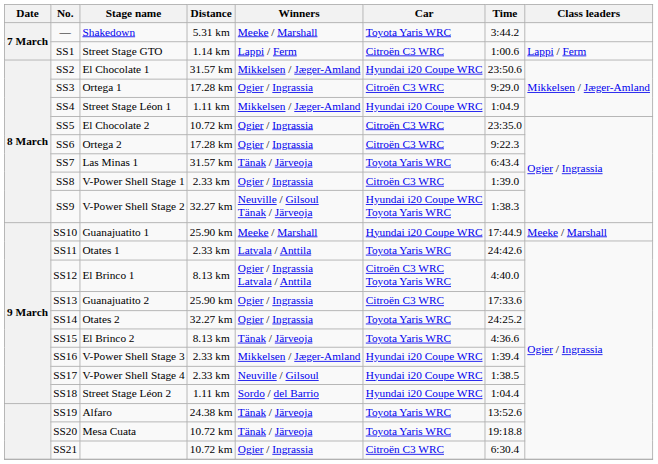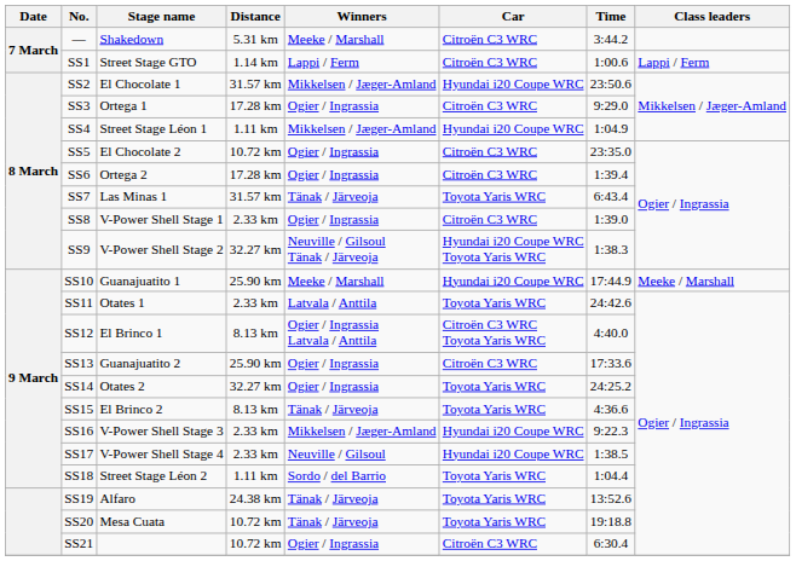— | Car: Toyota Yaris WRC -> Citroën C3 WRC
SS6 | Time: 9:22.3 -> 1:39.4
SS16 | Time: 1:39.4 -> 9:22.3
SS18 | Car: Hyundai i20 Coupe WRC -> Toyota Yaris WRC
